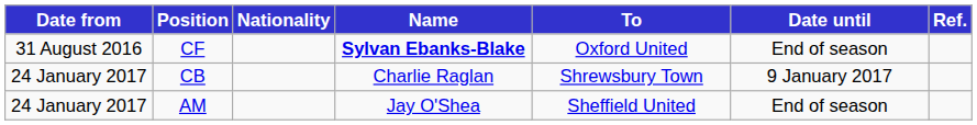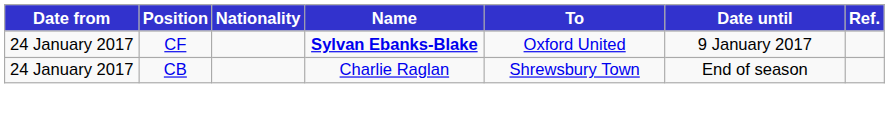CF | Date from: 31 August 2016 -> 24 January 2017
CF | Date until: End of season -> 9 January 2017
CB | Date until: 9 January 2017 -> End of season
- row: 24 January 2017 | AM | Jay O'Shea | Sheffield United | End of season
